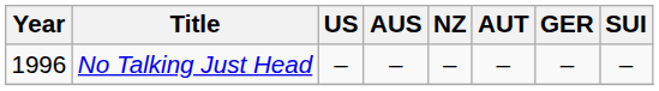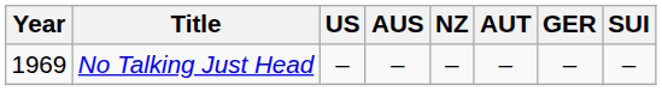No Talking Just Head | Year: 1996 -> 1969
